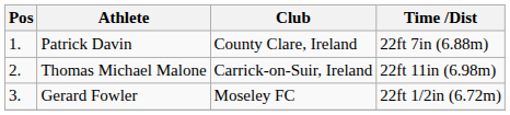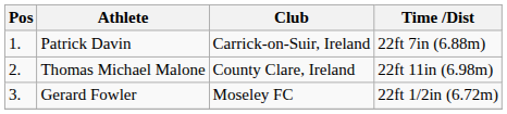Patrick Davin | Club: County Clare, Ireland -> Carrick-on-Suir, Ireland
Thomas Michael Malone | Club: Carrick-on-Suir, Ireland -> County Clare, Ireland
